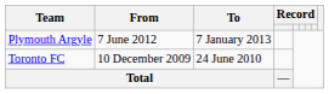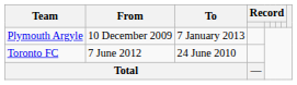Plymouth Argyle | From: 7 June 2012 -> 10 December 2009
Toronto FC | From: 10 December 2009 -> 7 June 2012
